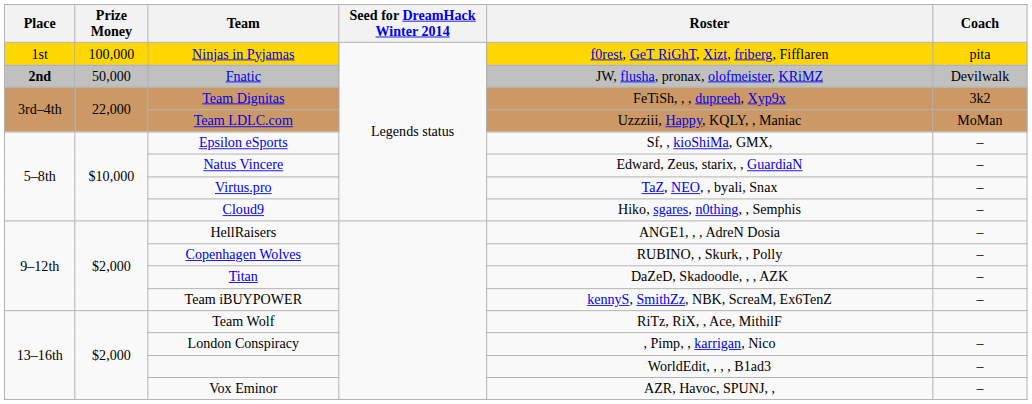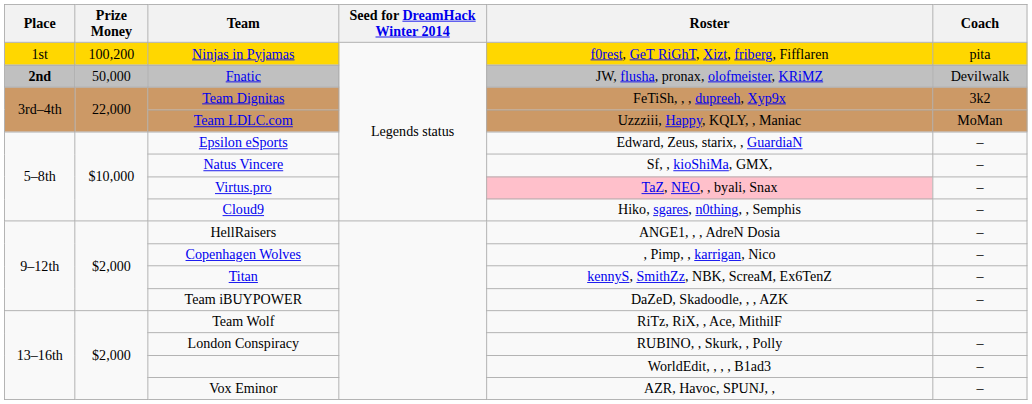Ninjas in Pyjamas | Prize Money: 100,000 -> 100,200
Epsilon eSports | Roster: Sf, , kioShiMa, GMX, -> Edward, Zeus, starix, , GuardiaN
Natus Vincere | Roster: Edward, Zeus, starix, , GuardiaN -> Sf, , kioShiMa, GMX,
Virtus.pro | Roster: no background -> pink background
Copenhagen Wolves | Roster: RUBINO, , Skurk, , Polly -> , Pimp, , karrigan, Nico
Titan | Roster: DaZeD, Skadoodle, , , AZK -> kennyS, SmithZz, NBK, ScreaM, Ex6TenZ
Team iBUYPOWER | Roster: kennyS, SmithZz, NBK, ScreaM, Ex6TenZ -> DaZeD, Skadoodle, , , AZK
London Conspiracy | Roster: , Pimp, , karrigan, Nico -> RUBINO, , Skurk, , Polly
